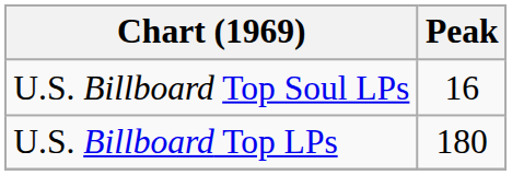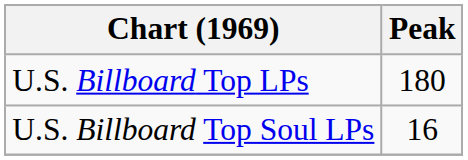rows swapped: U.S. Billboard Top LPs <-> U.S. Billboard Top Soul LPs
